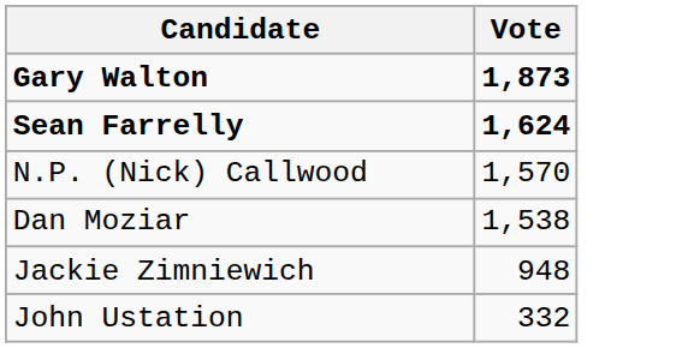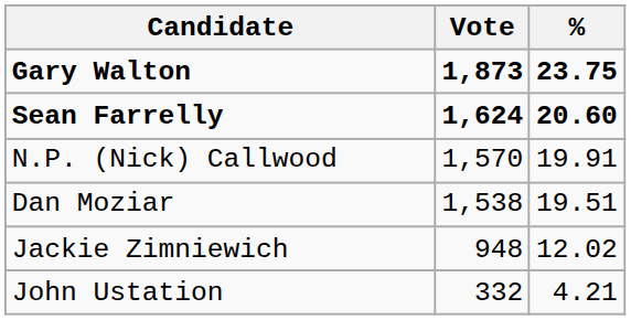+ column: % | 23.75 | 20.60 | 19.91 | 19.51 | 12.02 | 4.21
